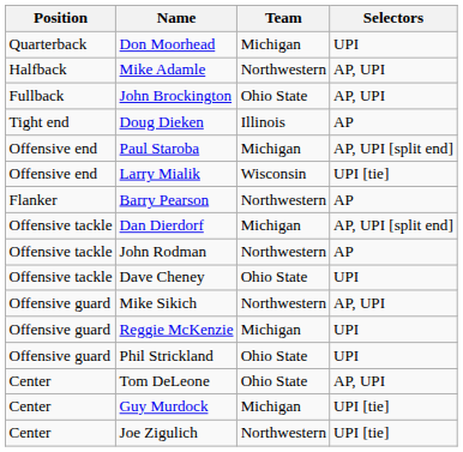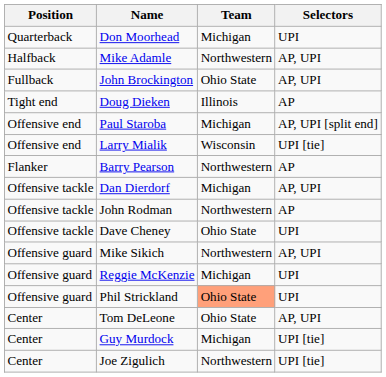Dan Dierdorf | Selectors: AP, UPI [split end] -> AP, UPI
Phil Strickland | Team: no background -> lightsalmon background
